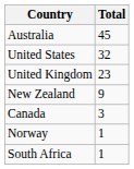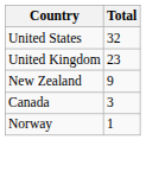- row: Australia | 45
- row: South Africa | 1
